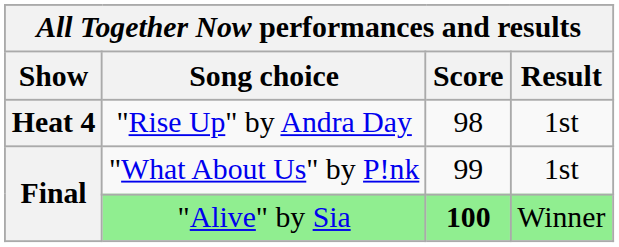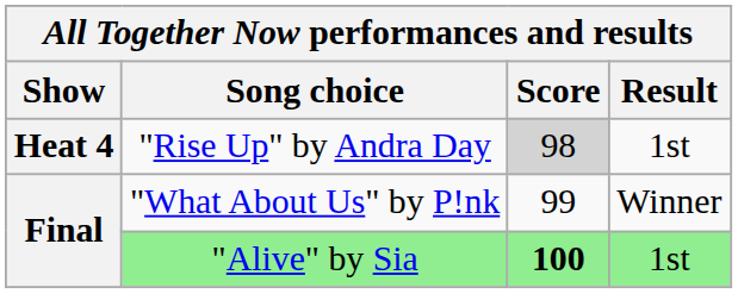"Rise Up" by Andra Day | Score: no background -> lightgrey background
"What About Us" by P!nk | Result: 1st -> Winner
"Alive" by Sia | Result: Winner -> 1st
